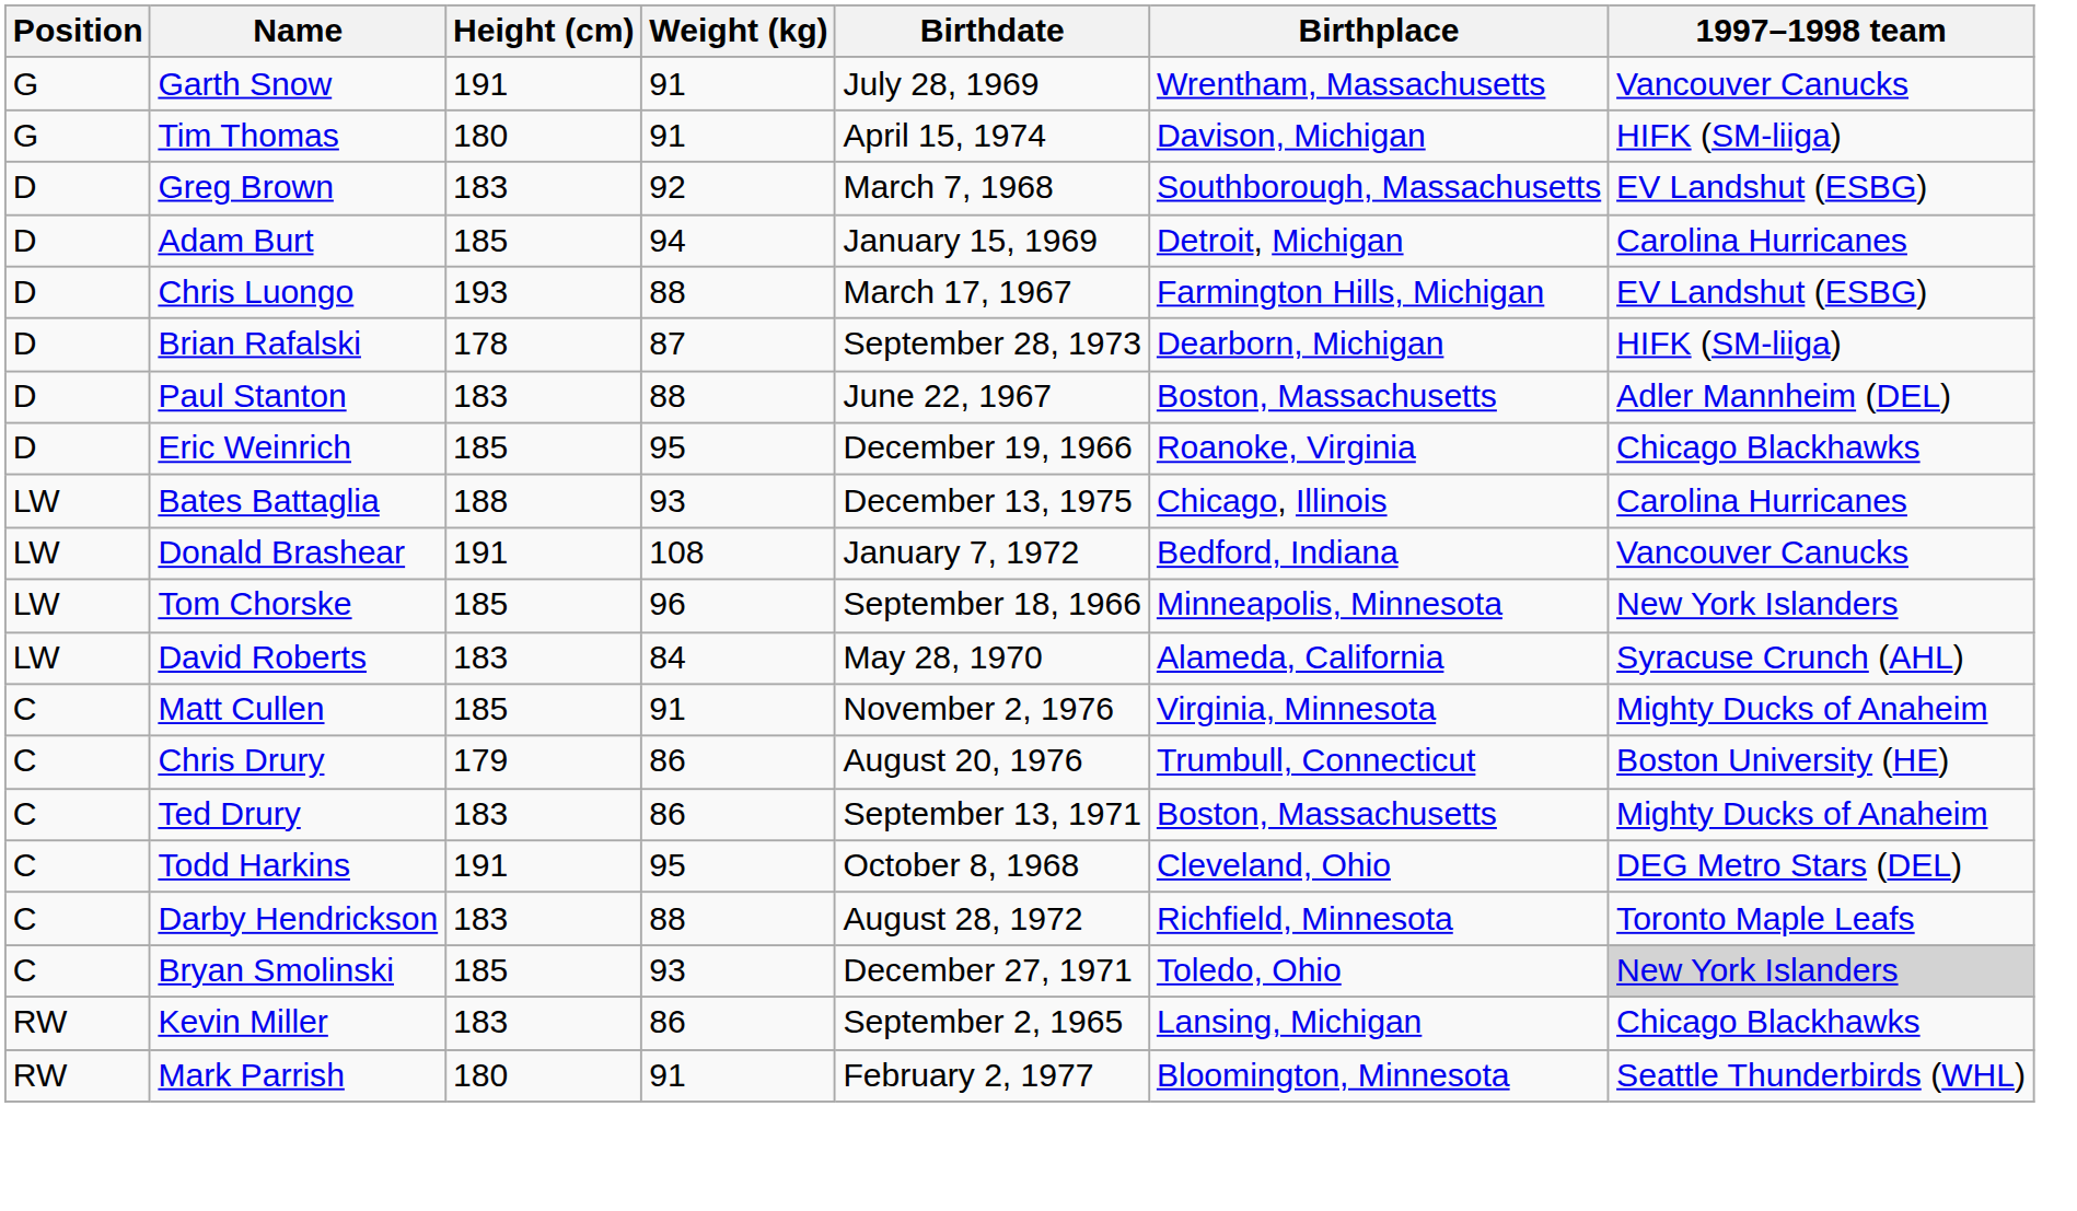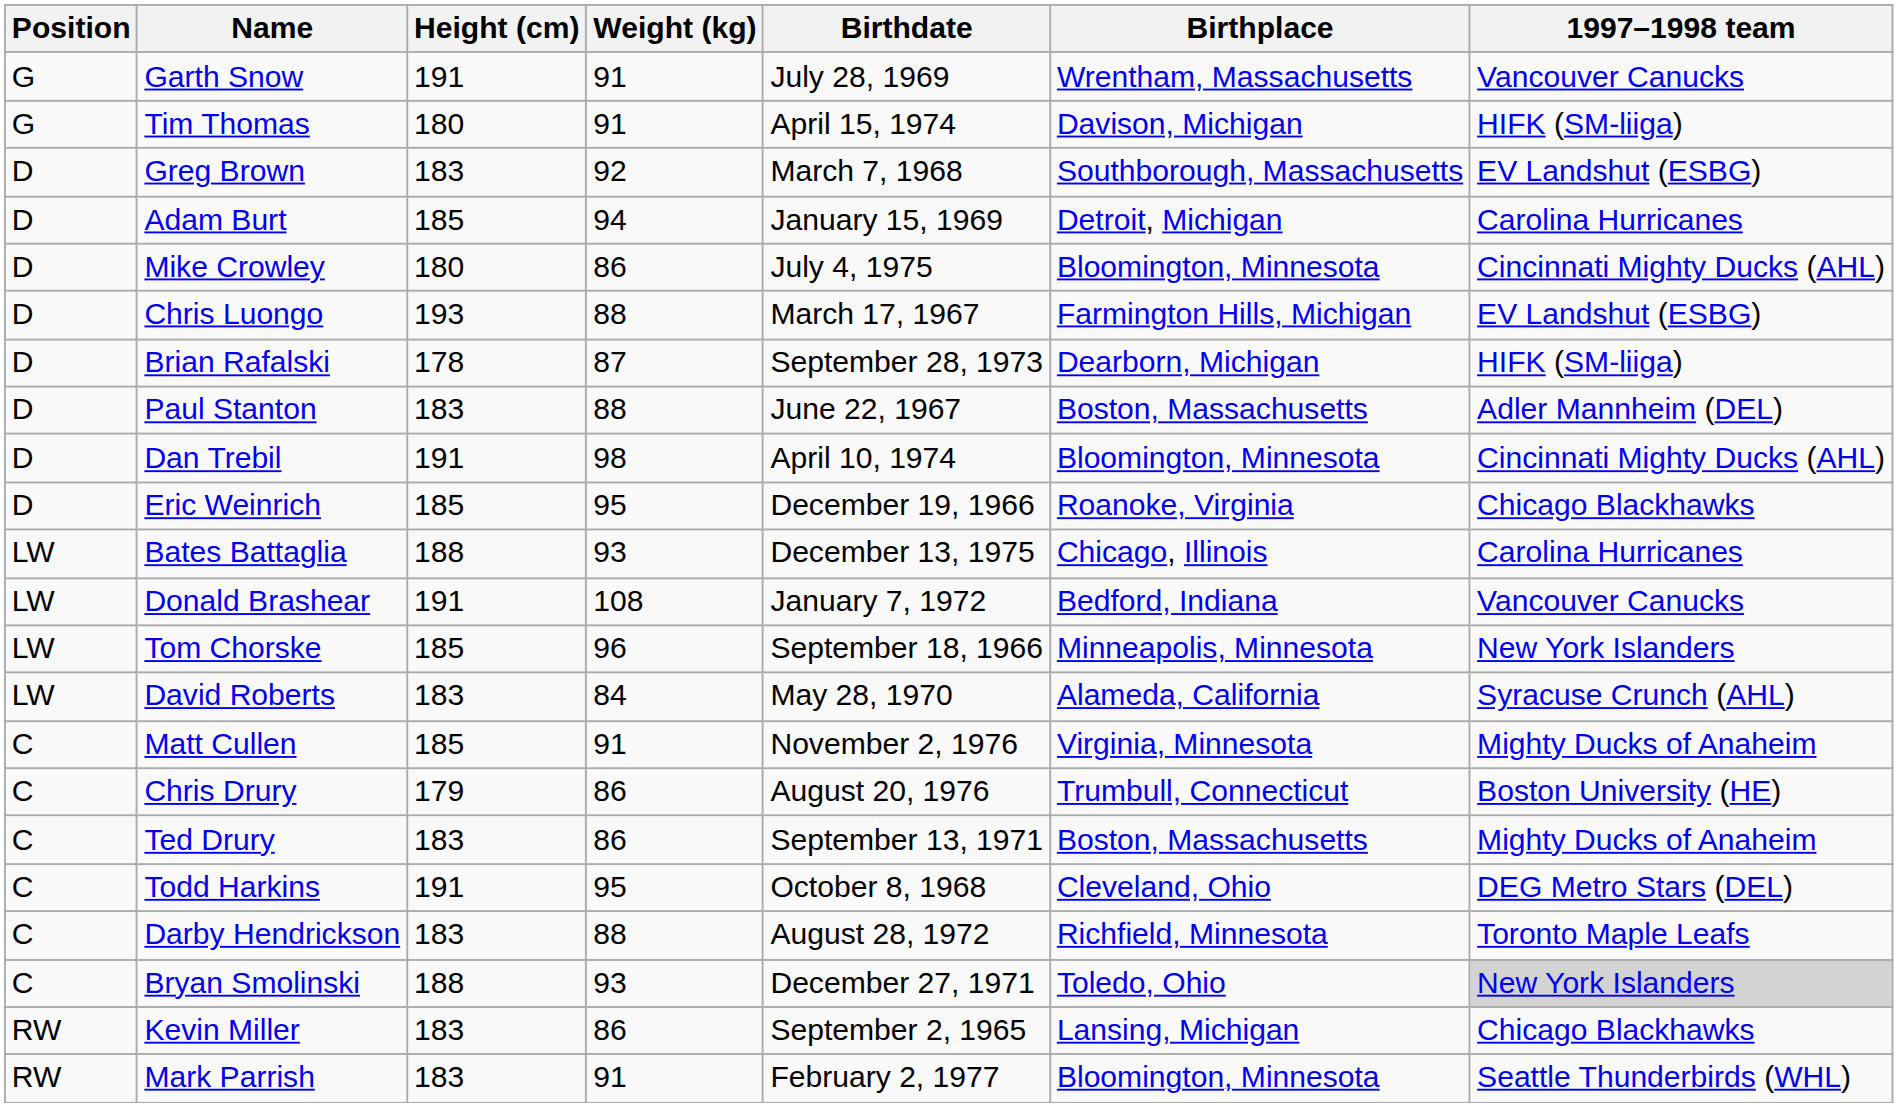+ row: D | Mike Crowley | 180 | 86 | July 4, 1975 | Bloomington, Minnesota | Cincinnati Mighty Ducks (AHL)
+ row: D | Dan Trebil | 191 | 98 | April 10, 1974 | Bloomington, Minnesota | Cincinnati Mighty Ducks (AHL)
Bryan Smolinski | Height (cm): 185 -> 188
Mark Parrish | Height (cm): 180 -> 183
